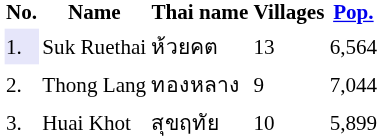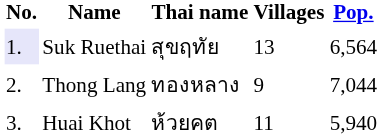Suk Ruethai | Thai name: ห้วยคต -> สุขฤทัย
Huai Khot | Thai name: สุขฤทัย -> ห้วยคต
Huai Khot | Villages: 10 -> 11
Huai Khot | Pop.: 5,899 -> 5,940
